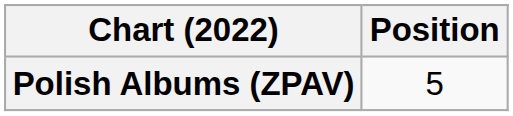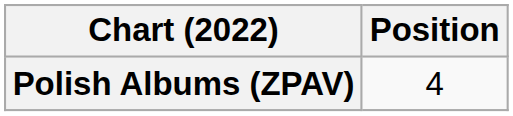Polish Albums (ZPAV) | Position: 5 -> 4
